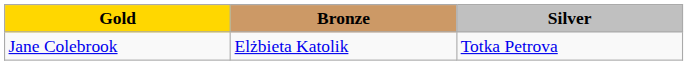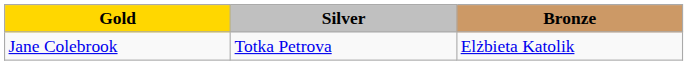columns swapped: Silver <-> Bronze
